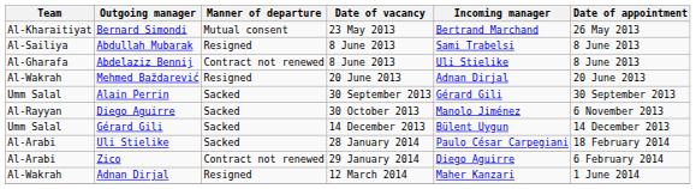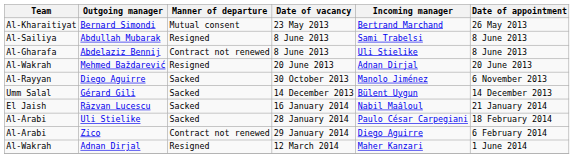- row: Umm Salal | Alain Perrin | Sacked | 30 September 2013 | Gérard Gili | 30 September 2013
+ row: El Jaish | Răzvan Lucescu | Sacked | 16 January 2014 | Nabil Maâloul | 21 January 2014
